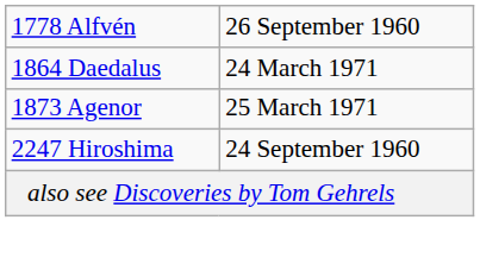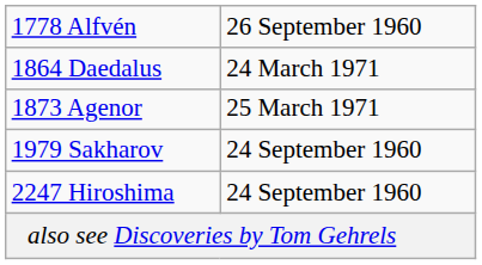+ row: 1979 Sakharov | 24 September 1960
